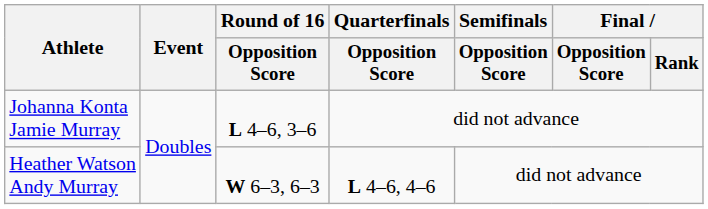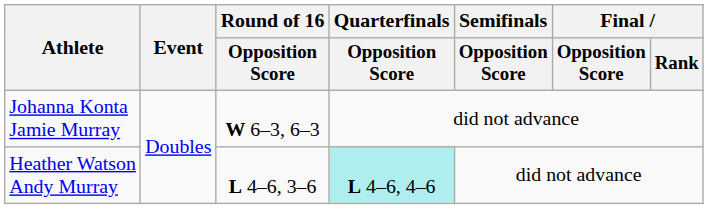Johanna Konta Jamie Murray | Round of 16 / Opposition Score: L 4–6, 3–6 -> W 6–3, 6–3
Heather Watson Andy Murray | Round of 16 / Opposition Score: W 6–3, 6–3 -> L 4–6, 3–6
Heather Watson Andy Murray | Quarterfinals / Opposition Score: no background -> paleturquoise background
